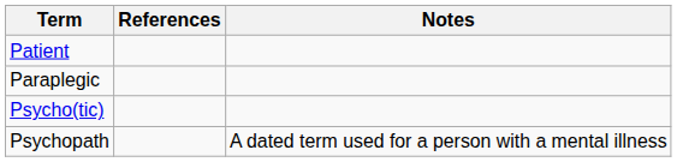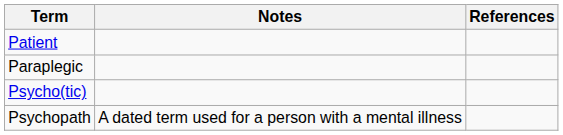columns swapped: Notes <-> References
